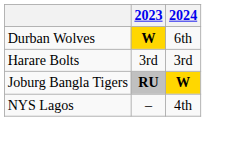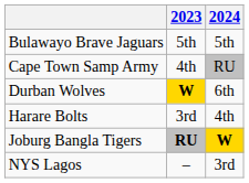+ row: Bulawayo Brave Jaguars | 5th | 5th
+ row: Cape Town Samp Army | 4th | RU
Harare Bolts | 2024: 3rd -> 4th
NYS Lagos | 2024: 4th -> 3rd
